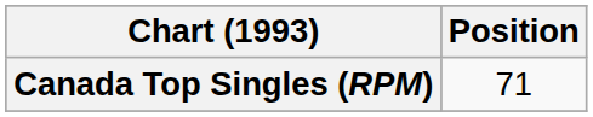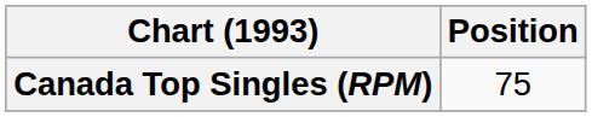Canada Top Singles (RPM) | Position: 71 -> 75
